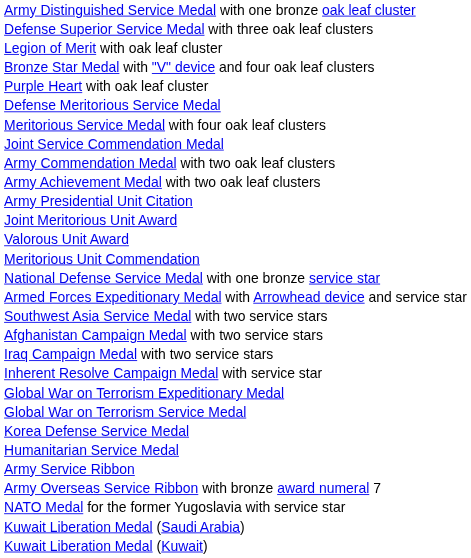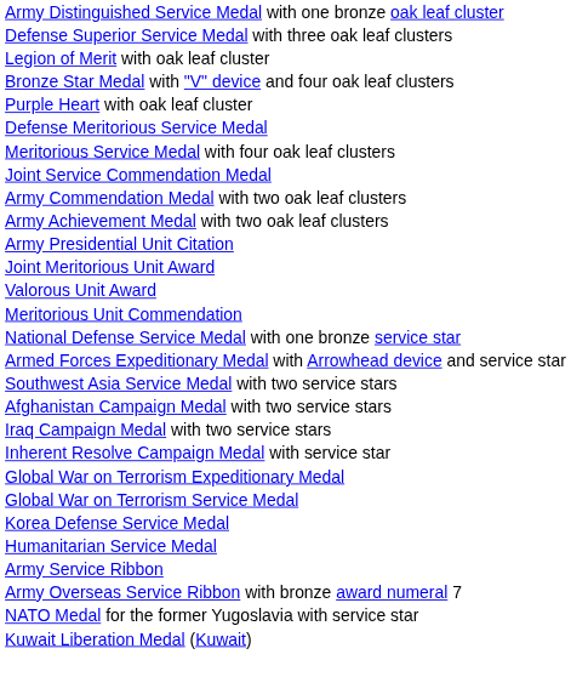- row: Kuwait Liberation Medal (Saudi Arabia)
